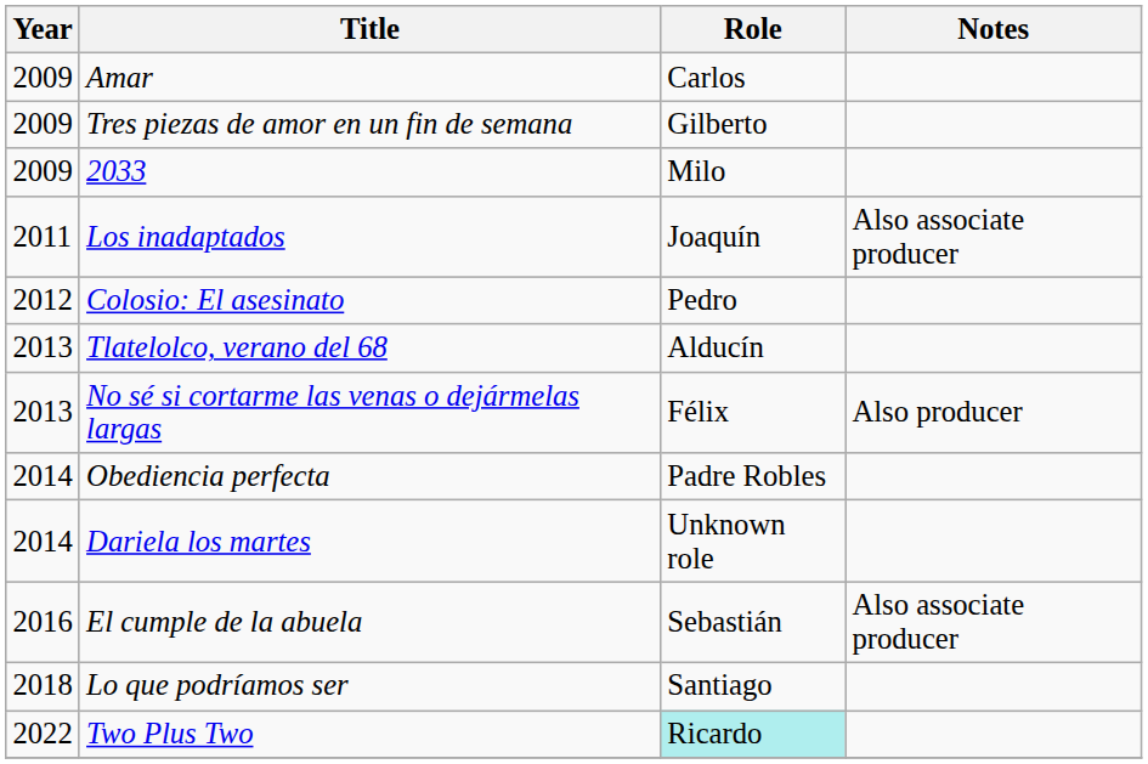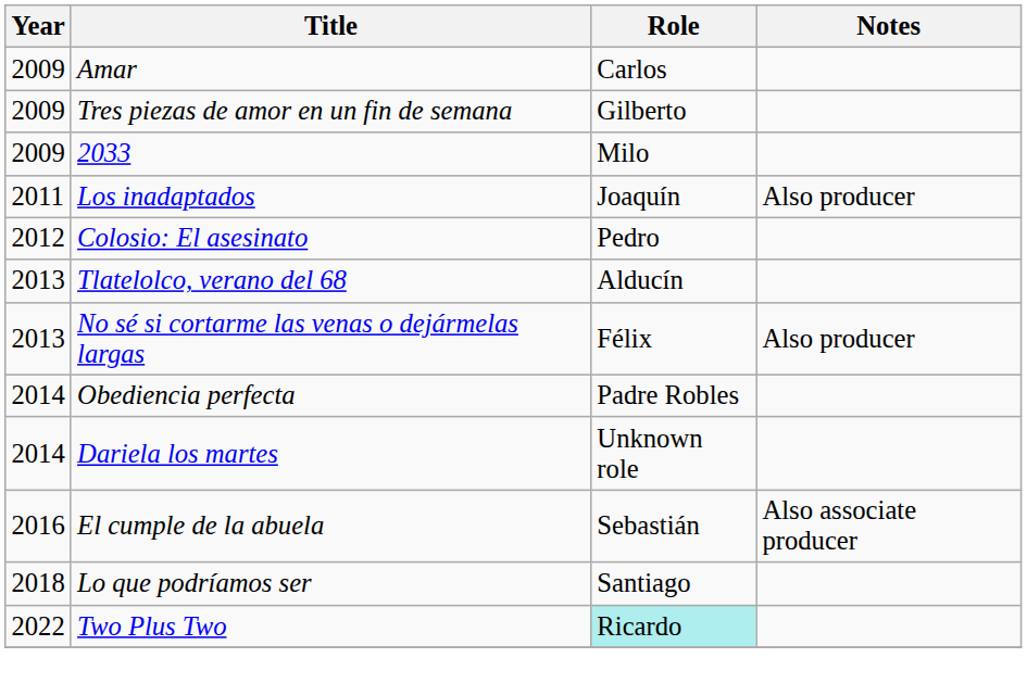Los inadaptados | Notes: Also associate producer -> Also producer
